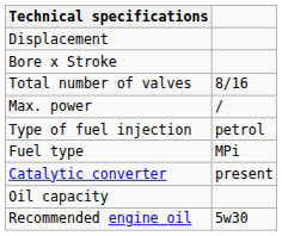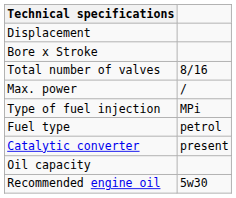Type of fuel injection | column 2: petrol -> MPi
Fuel type | column 2: MPi -> petrol
